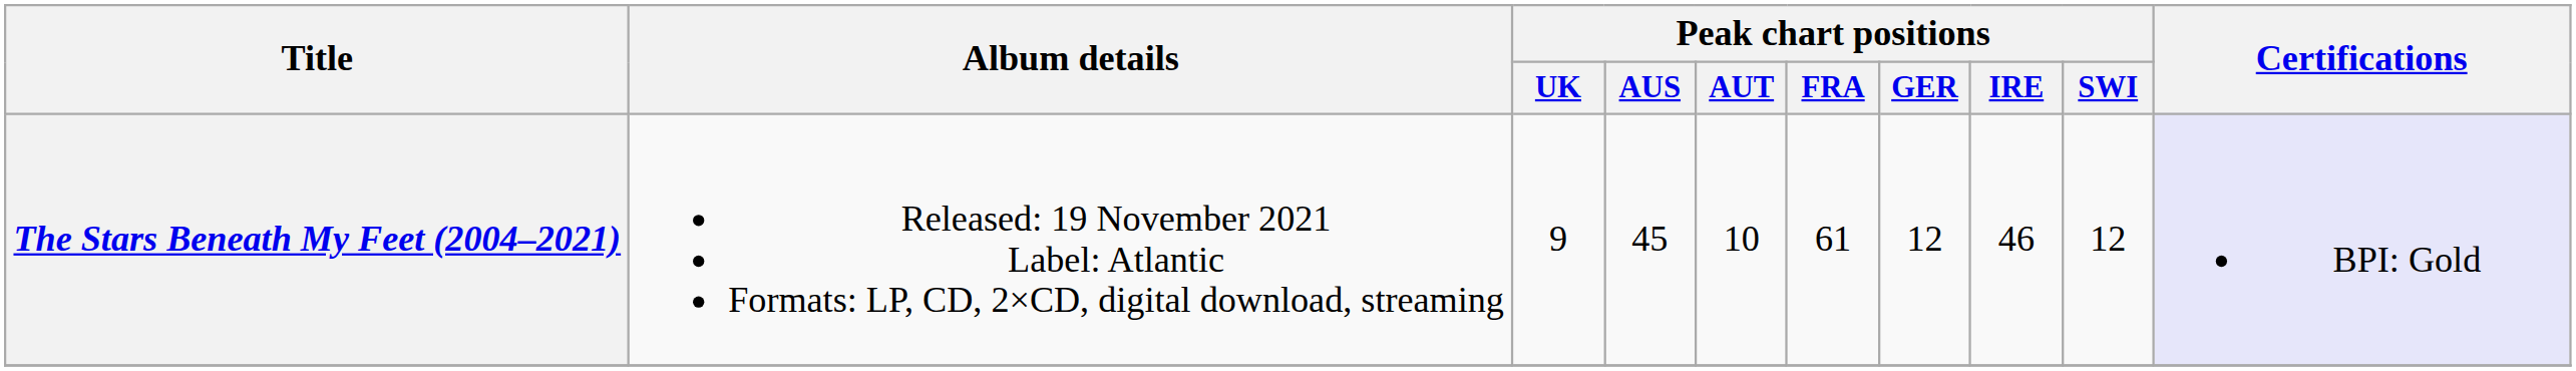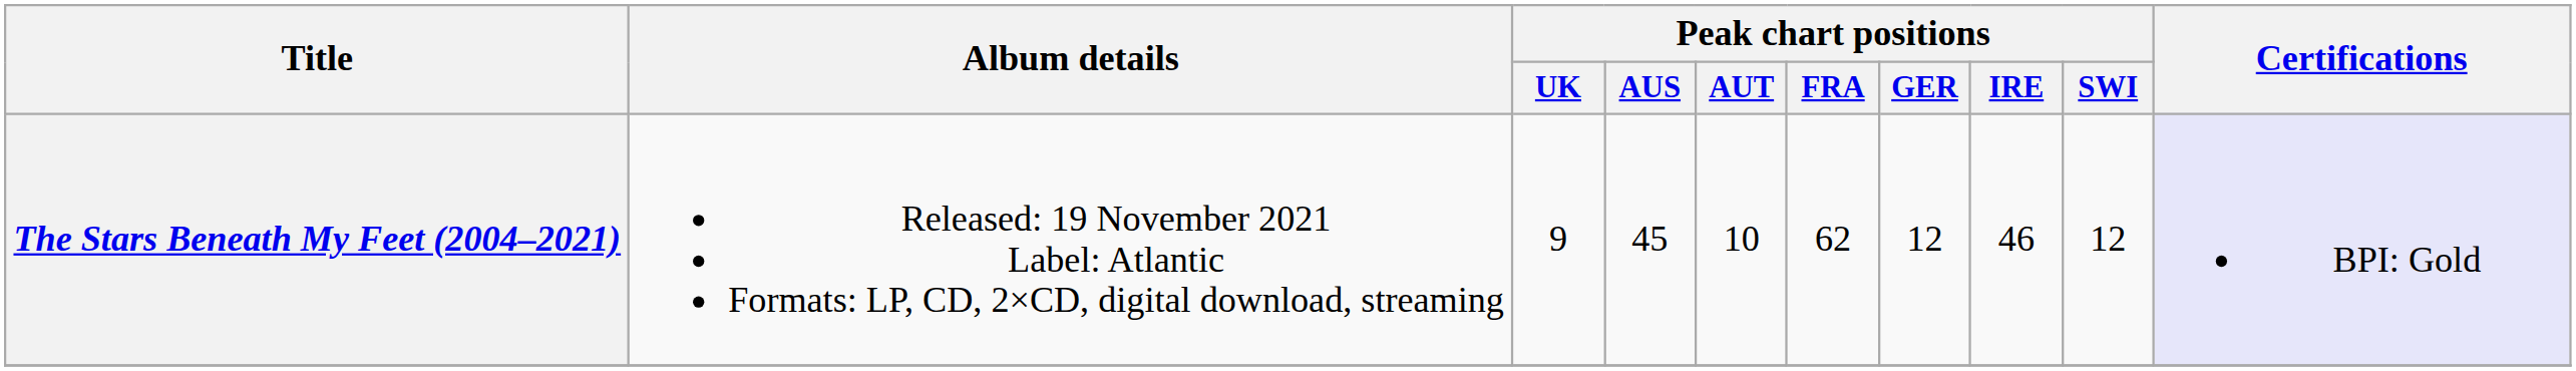The Stars Beneath My Feet (2004–2021) | Peak chart positions / FRA: 61 -> 62
